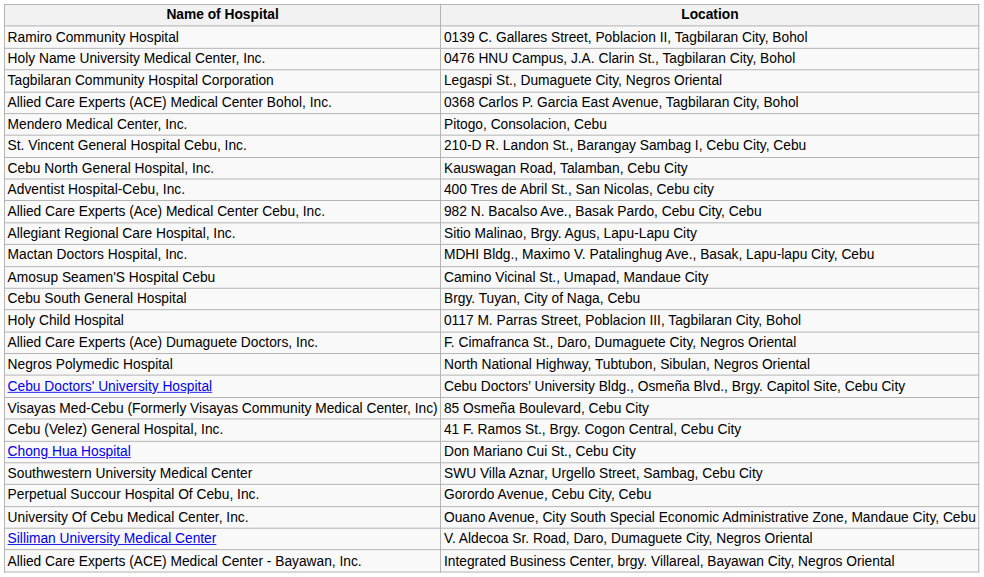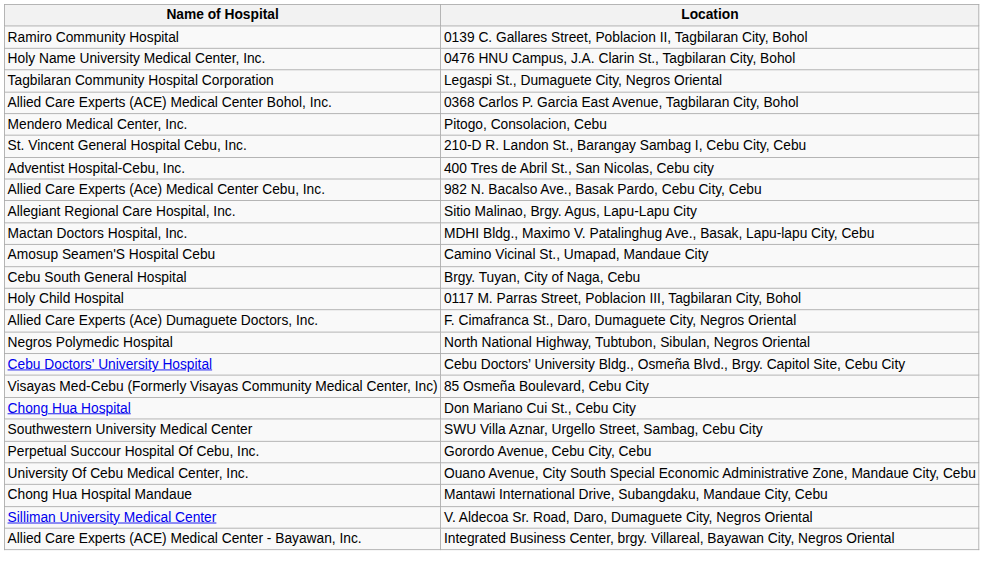- row: Cebu North General Hospital, Inc. | Kauswagan Road, Talamban, Cebu City
- row: Cebu (Velez) General Hospital, Inc. | 41 F. Ramos St., Brgy. Cogon Central, Cebu City
+ row: Chong Hua Hospital Mandaue | Mantawi International Drive, Subangdaku, Mandaue City, Cebu
